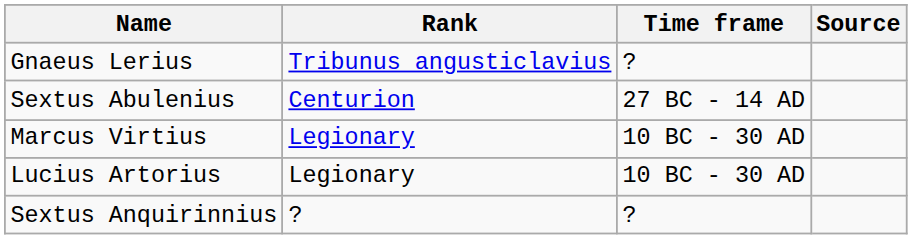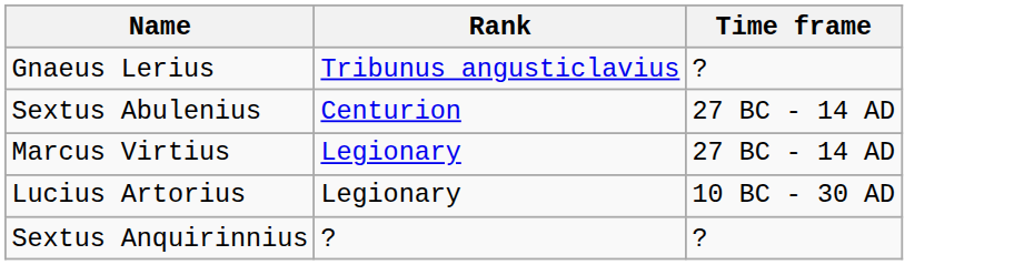- column: Source
Marcus Virtius | Time frame: 10 BC - 30 AD -> 27 BC - 14 AD
